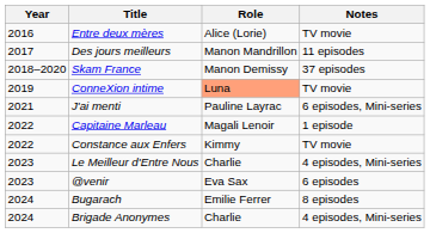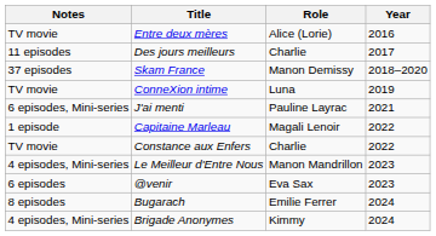columns swapped: Year <-> Notes
Des jours meilleurs | Role: Manon Mandrillon -> Charlie
ConneXion intime | Role: lightsalmon background -> no background
Constance aux Enfers | Role: Kimmy -> Charlie
Le Meilleur d'Entre Nous | Role: Charlie -> Manon Mandrillon
Brigade Anonymes | Role: Charlie -> Kimmy
